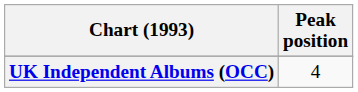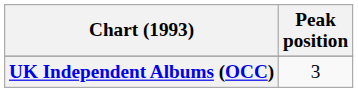UK Independent Albums (OCC) | Peak position: 4 -> 3
